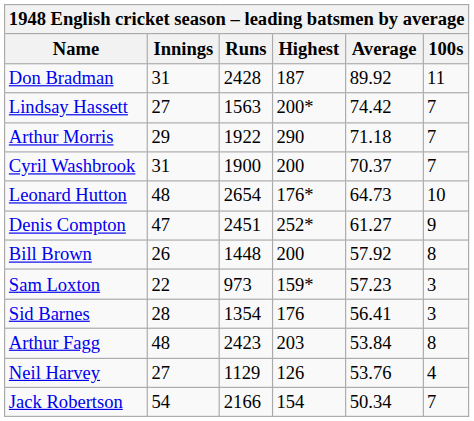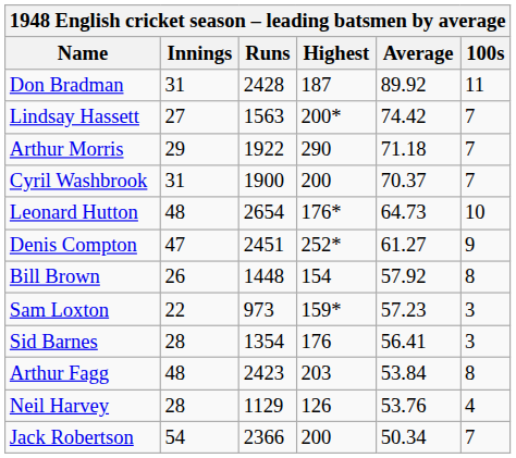Bill Brown | Highest: 200 -> 154
Neil Harvey | Innings: 27 -> 28
Jack Robertson | Runs: 2166 -> 2366
Jack Robertson | Highest: 154 -> 200
